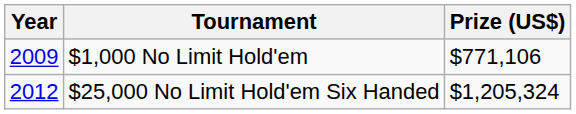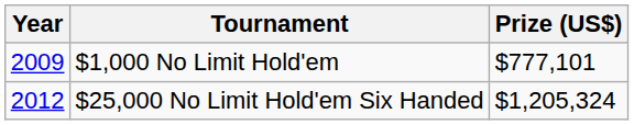$1,000 No Limit Hold'em | Prize (US$): $771,106 -> $777,101
